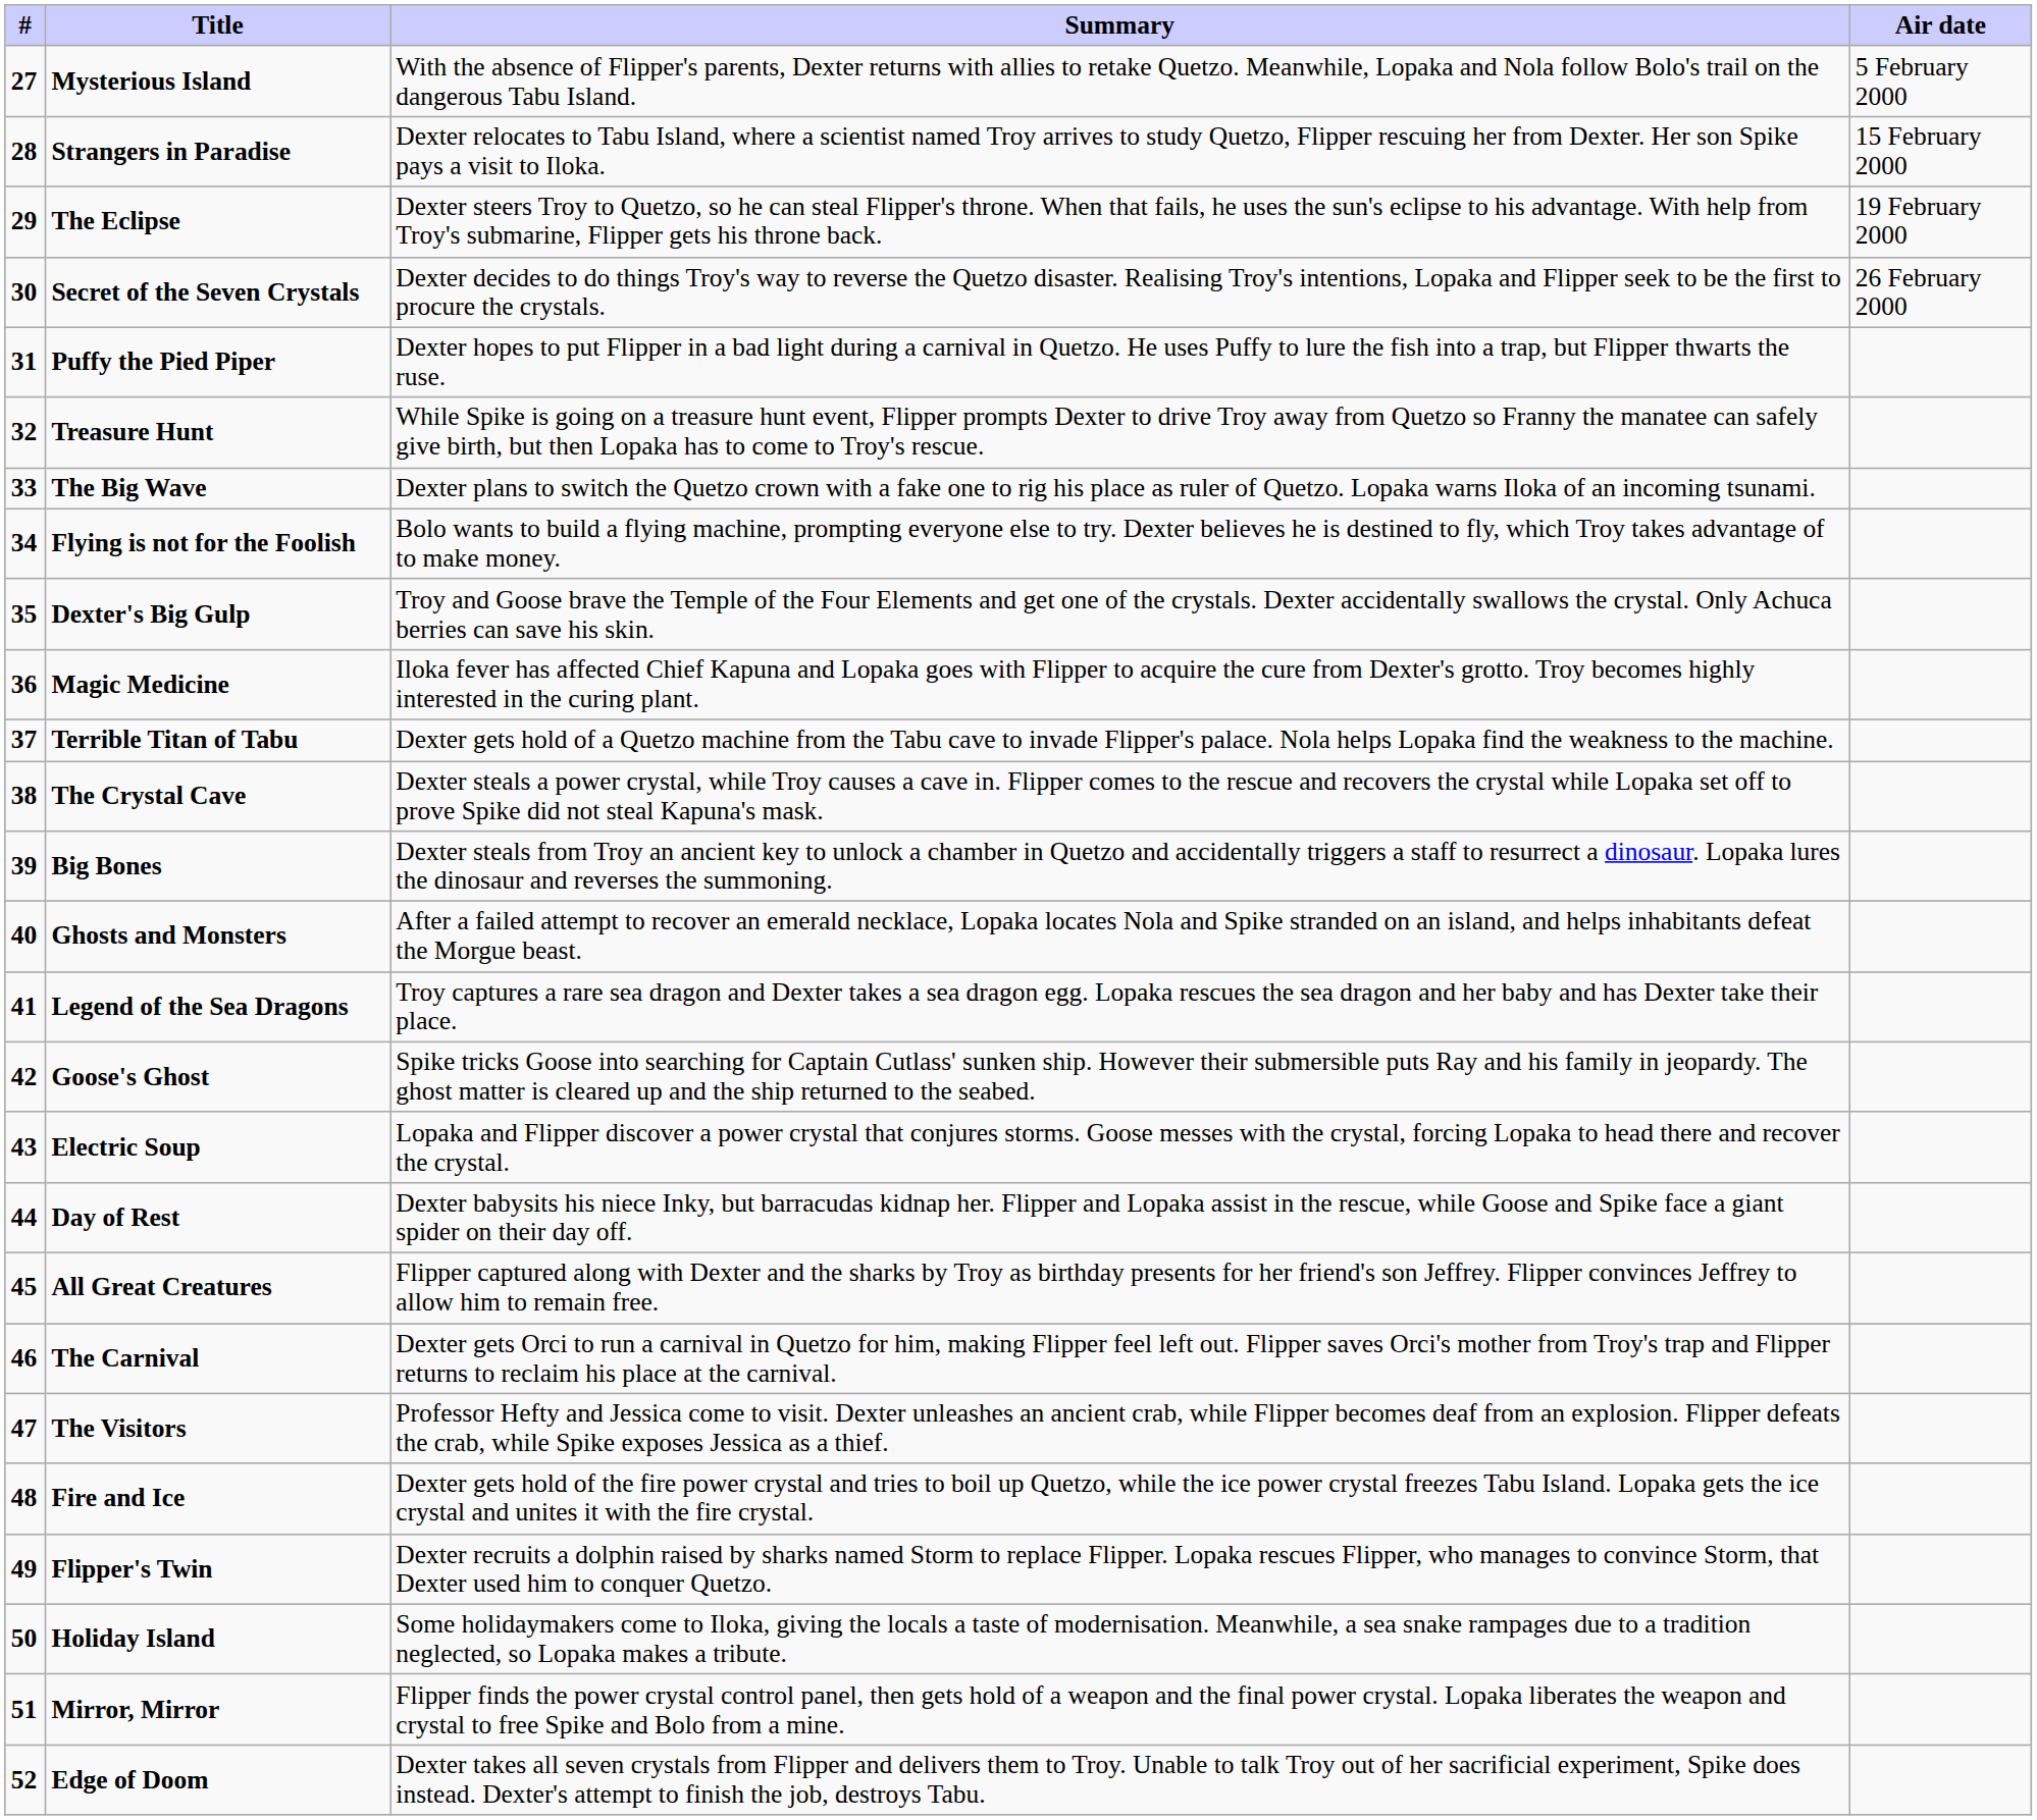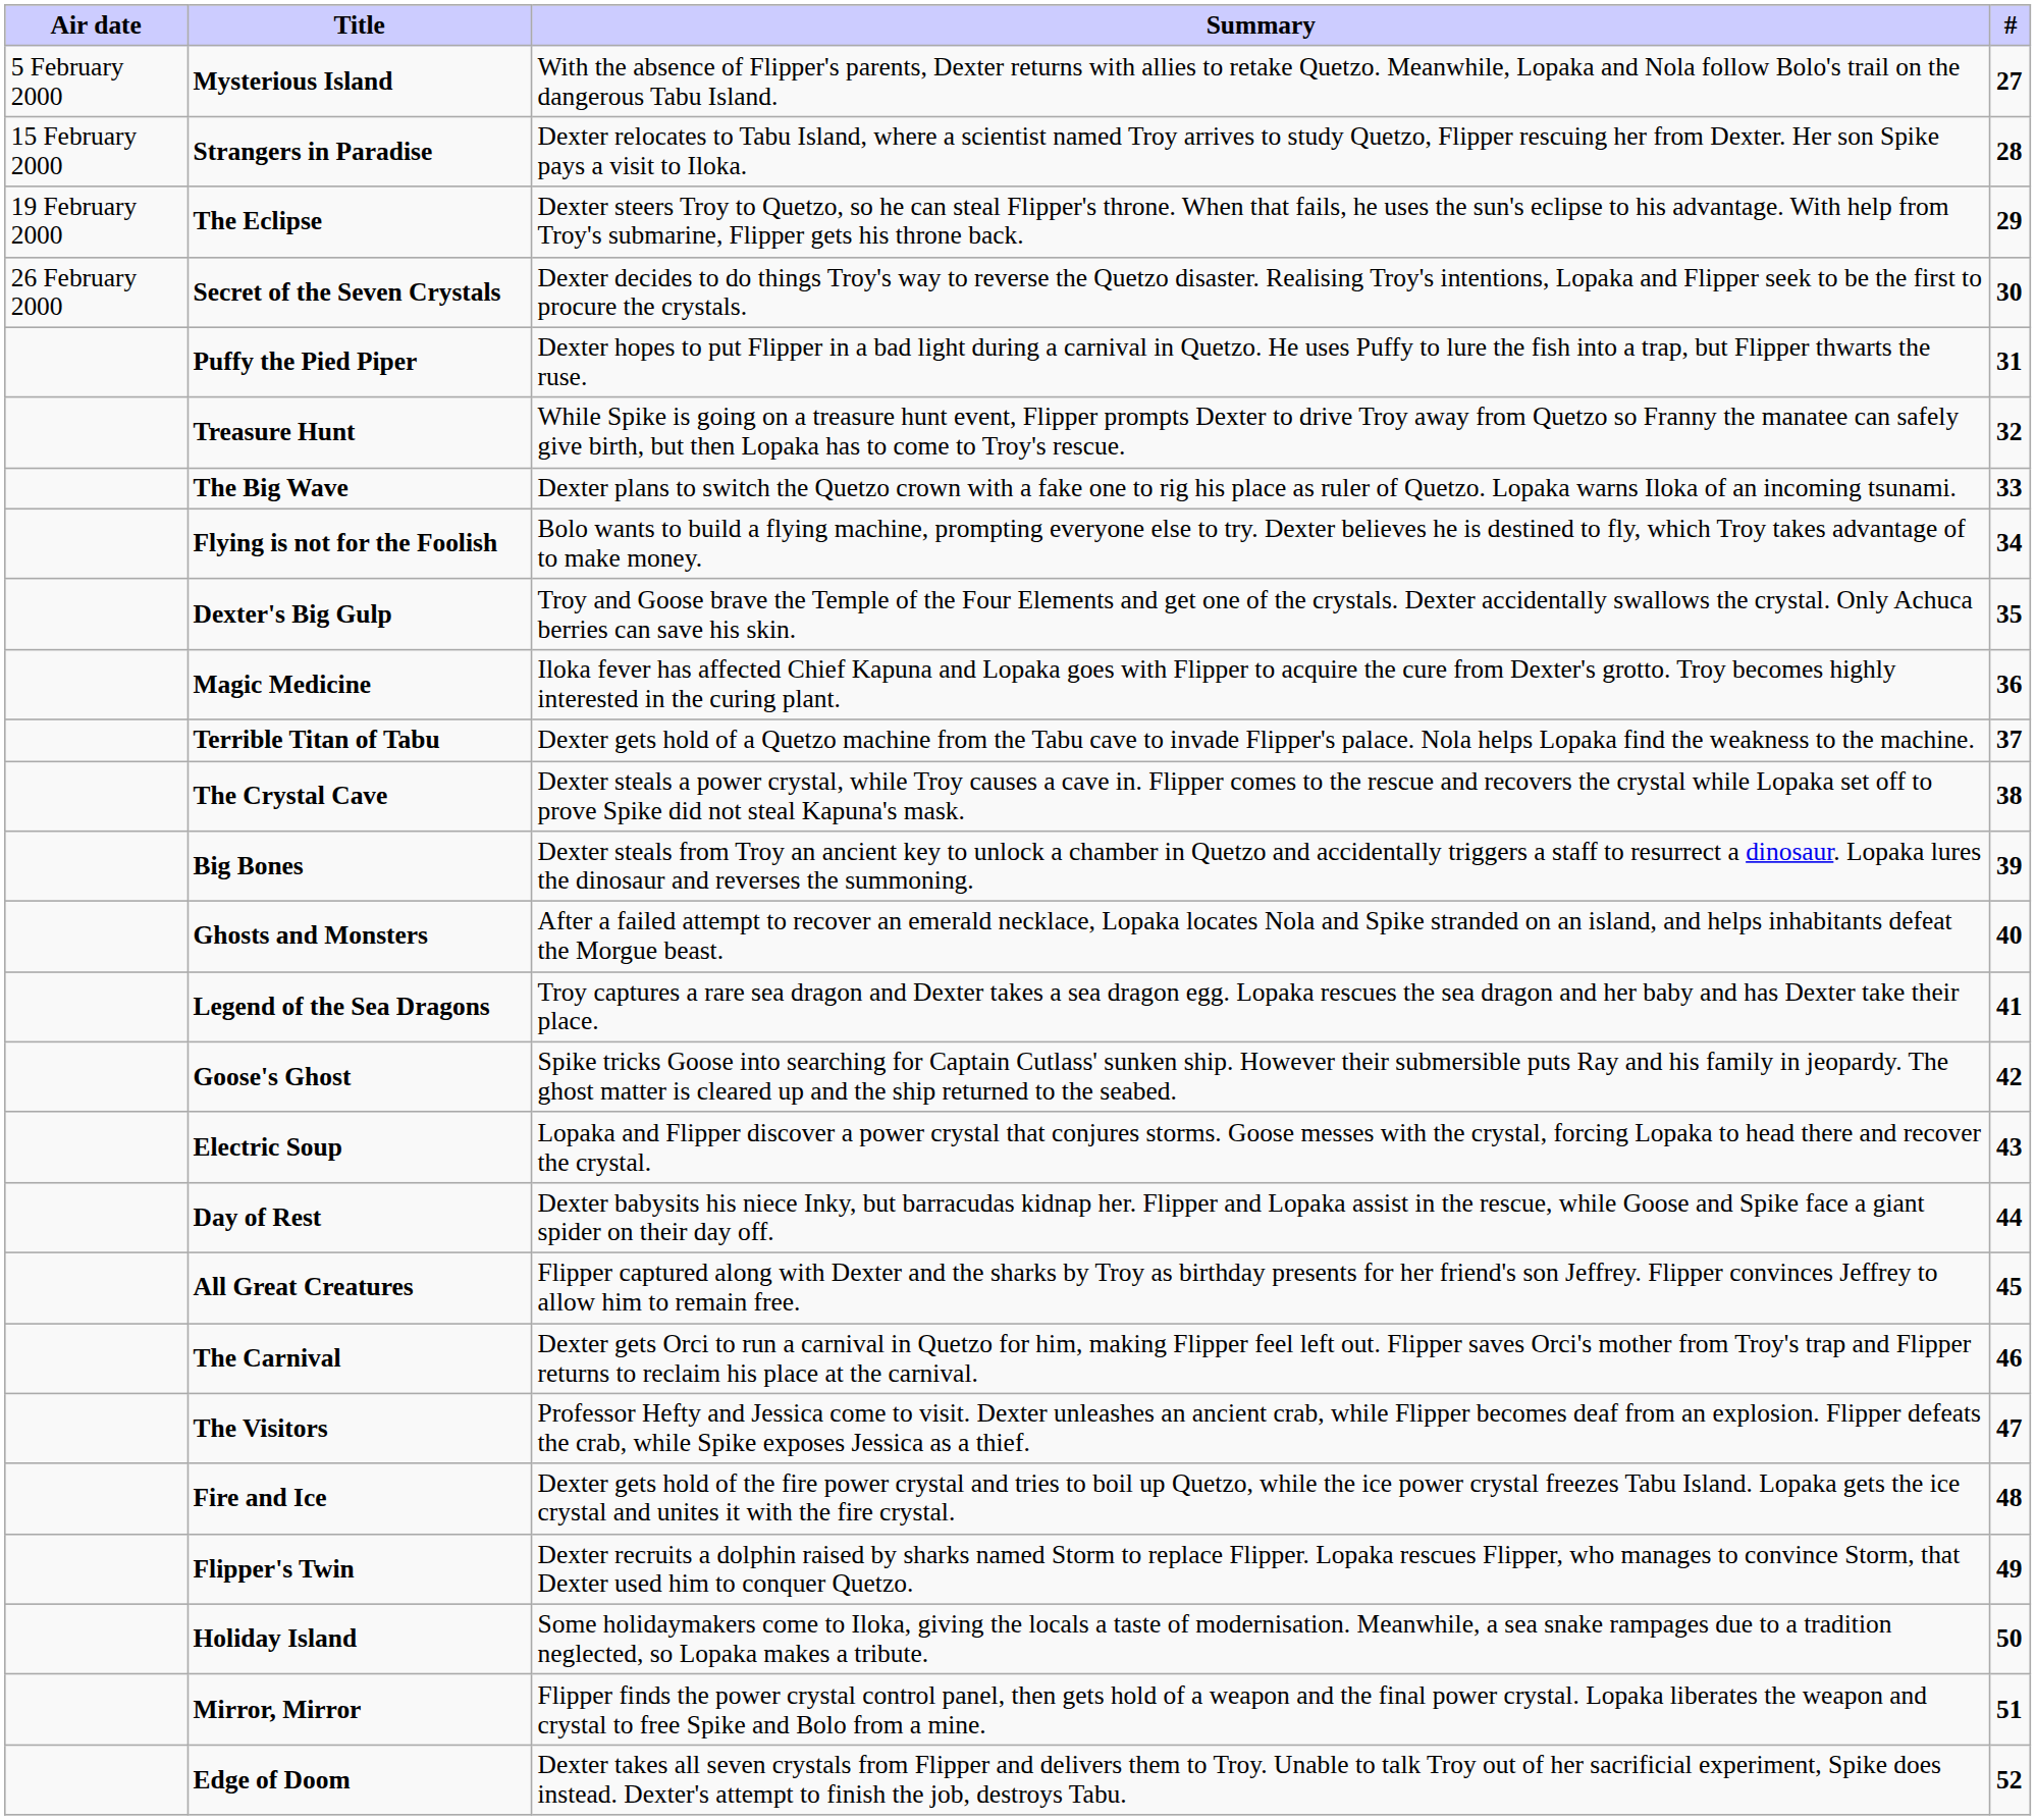columns swapped: # <-> Air date
